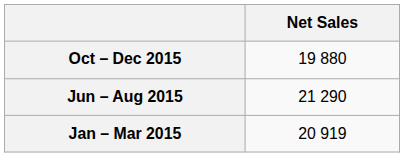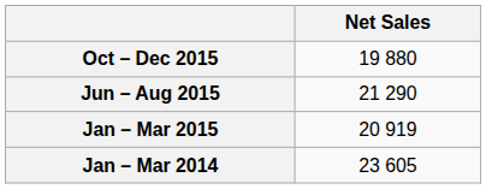+ row: Jan – Mar 2014 | 23 605
